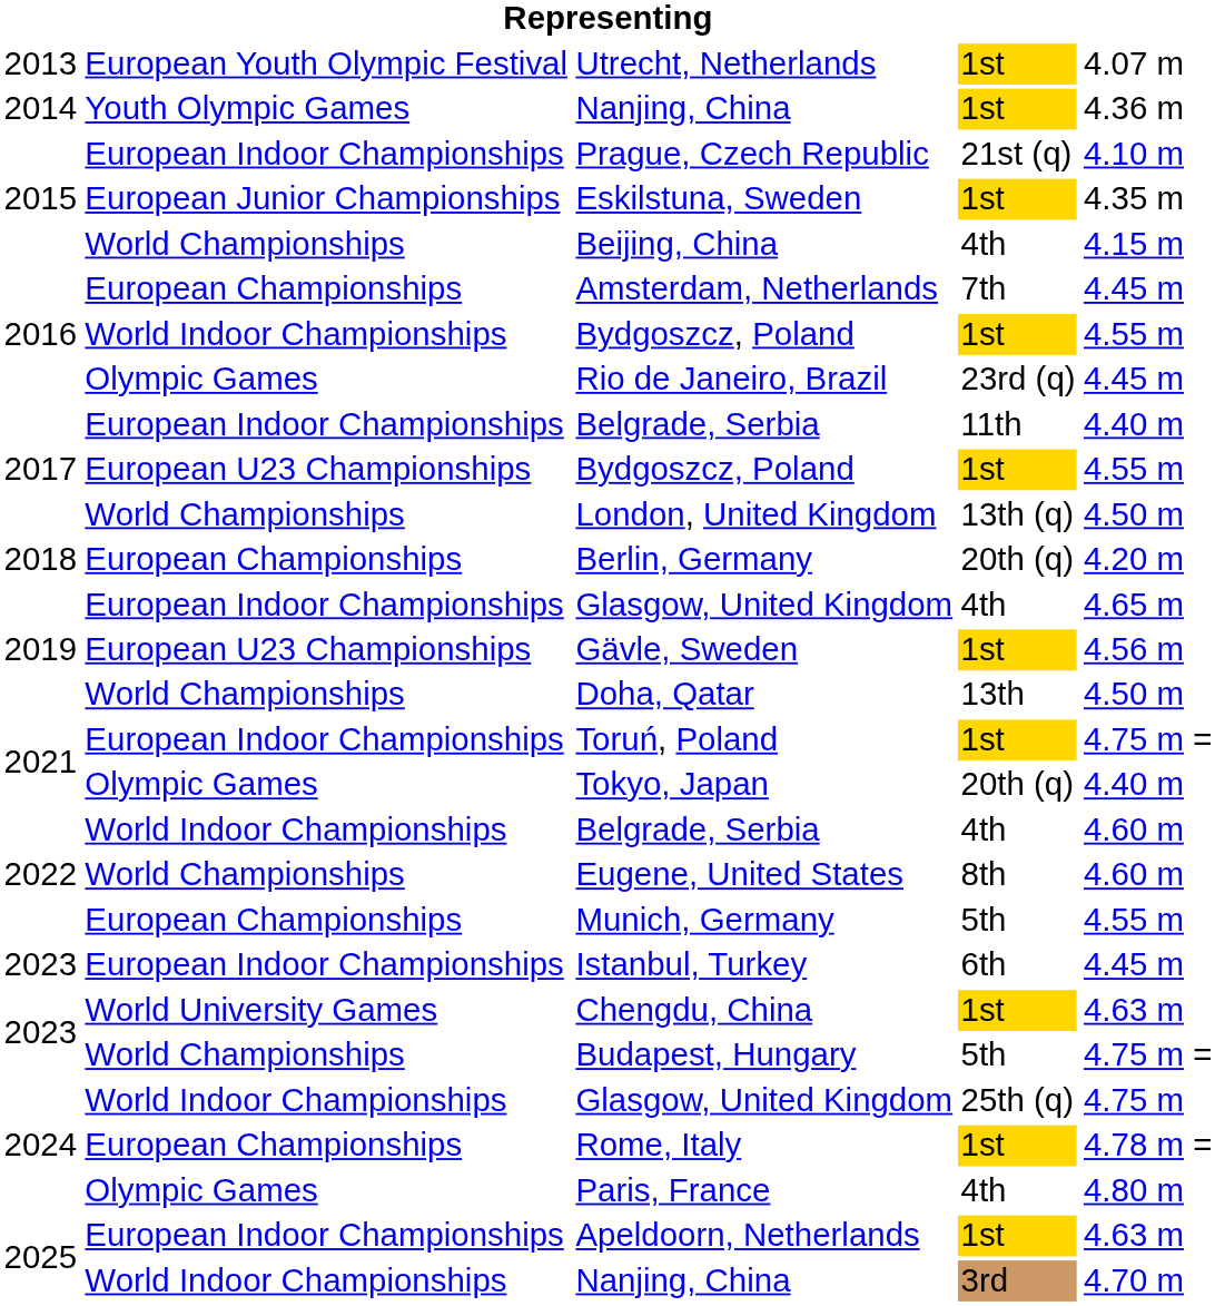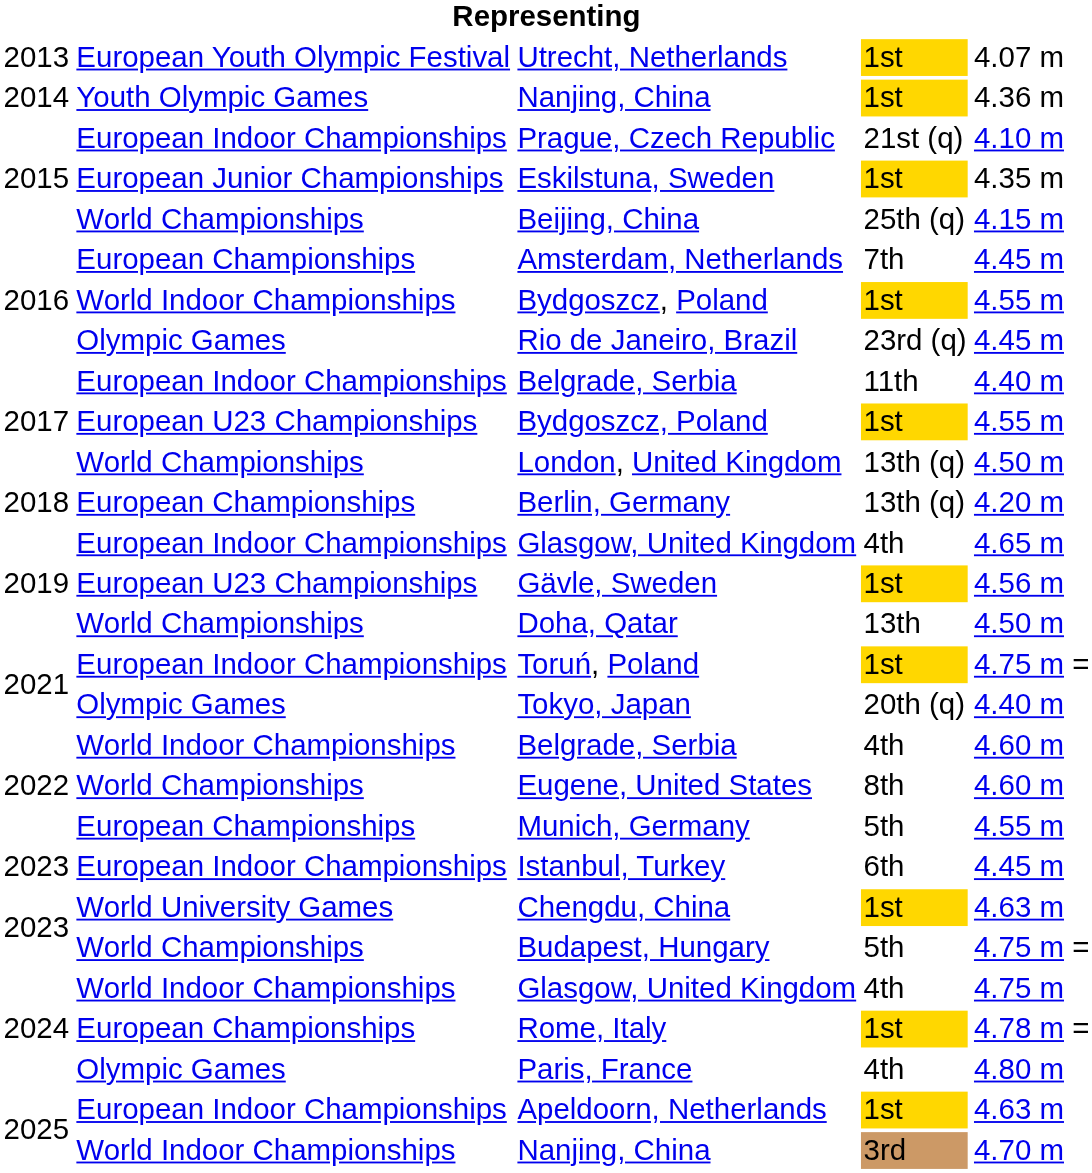Beijing, China | column 4: 4th -> 25th (q)
Berlin, Germany | column 4: 20th (q) -> 13th (q)
2024 / Glasgow, United Kingdom | column 4: 25th (q) -> 4th
